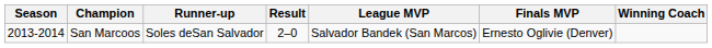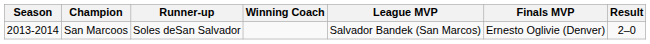columns swapped: Result <-> Winning Coach
